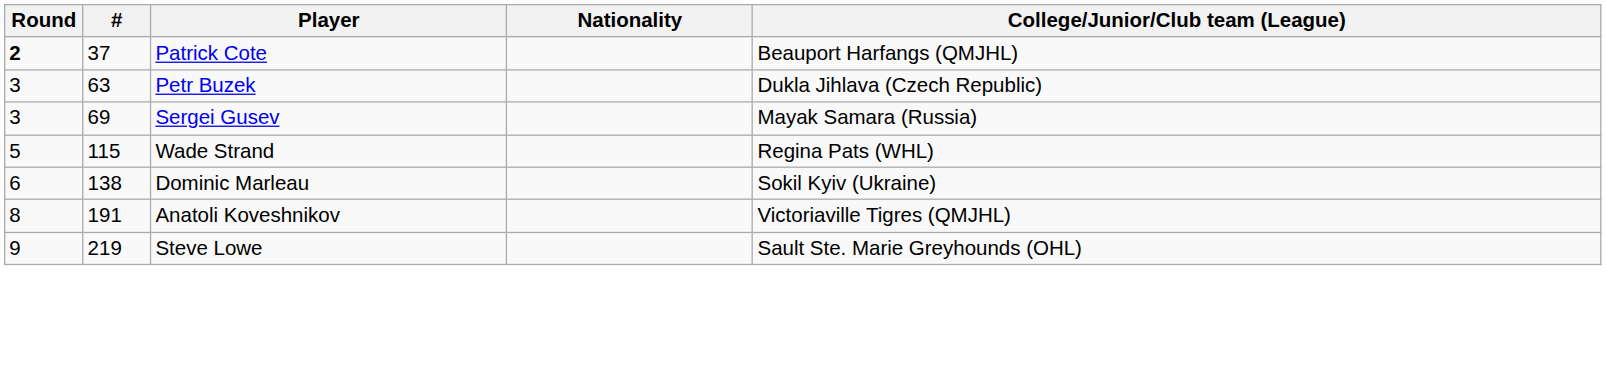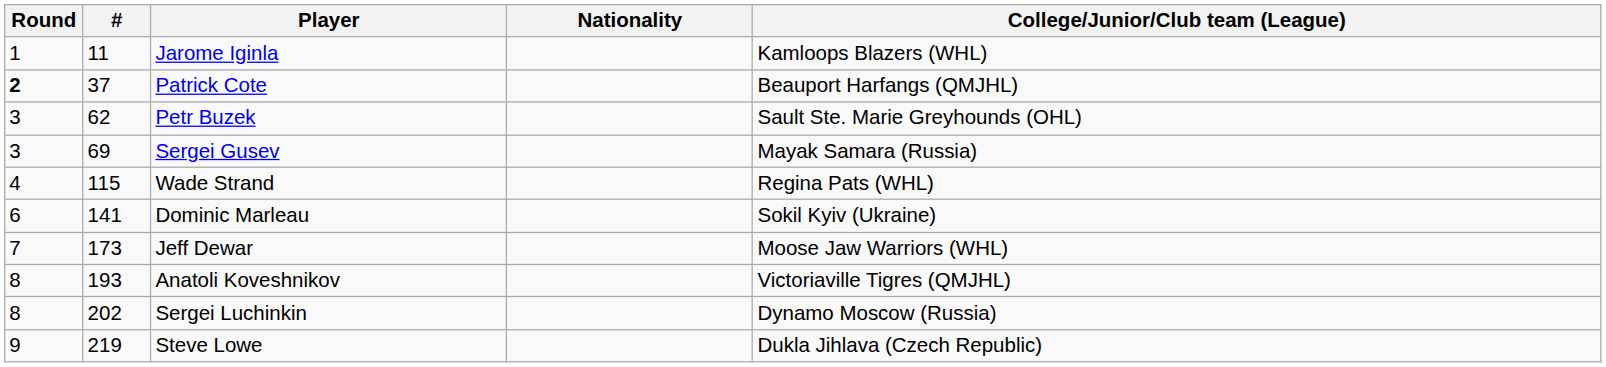+ row: 1 | 11 | Jarome Iginla | Kamloops Blazers (WHL)
Petr Buzek | #: 63 -> 62
Petr Buzek | College/Junior/Club team (League): Dukla Jihlava (Czech Republic) -> Sault Ste. Marie Greyhounds (OHL)
Wade Strand | Round: 5 -> 4
Dominic Marleau | #: 138 -> 141
+ row: 7 | 173 | Jeff Dewar | Moose Jaw Warriors (WHL)
Anatoli Koveshnikov | #: 191 -> 193
+ row: 8 | 202 | Sergei Luchinkin | Dynamo Moscow (Russia)
Steve Lowe | College/Junior/Club team (League): Sault Ste. Marie Greyhounds (OHL) -> Dukla Jihlava (Czech Republic)
